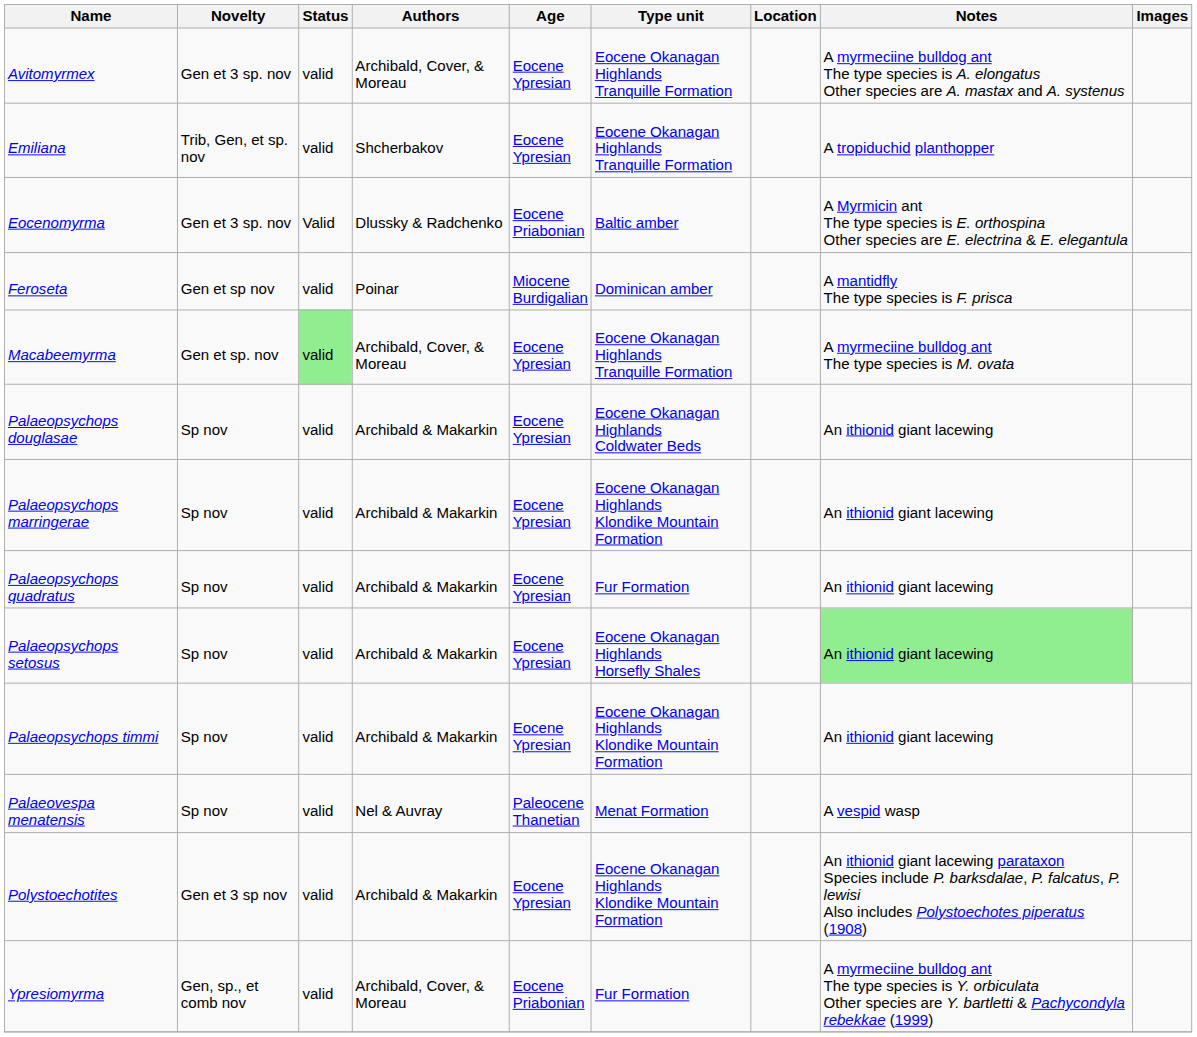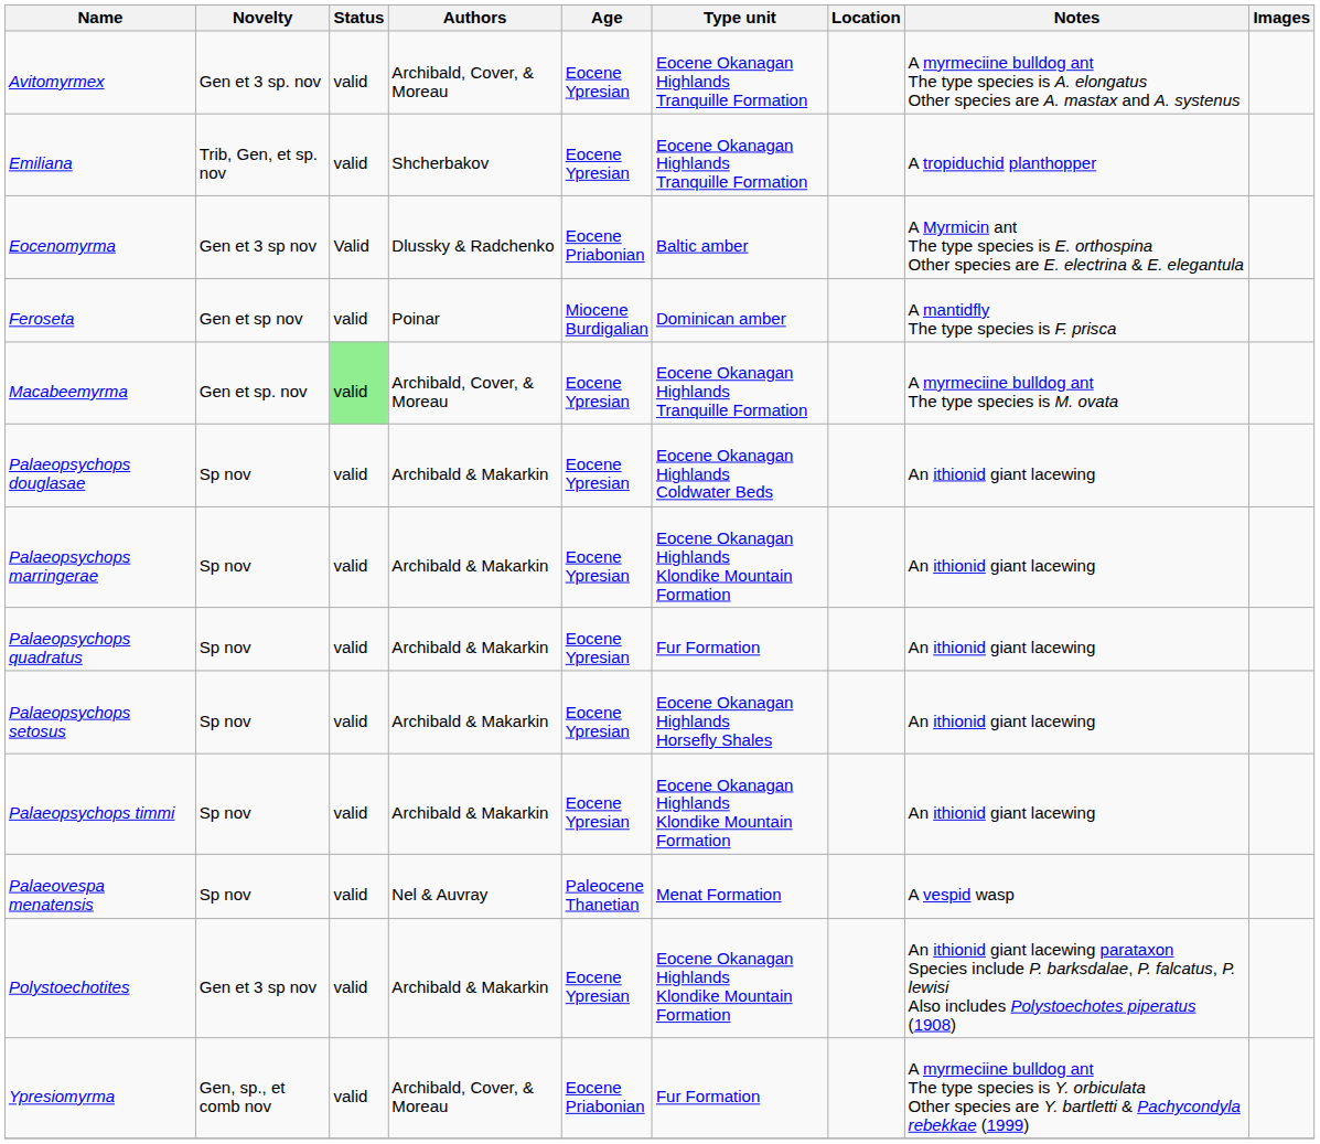Eocenomyrma | Novelty: Gen et 3 sp. nov -> Gen et 3 sp nov
Palaeopsychops setosus | Notes: lightgreen background -> no background
